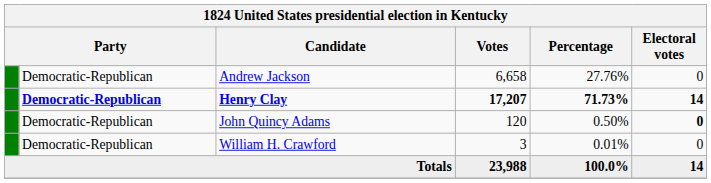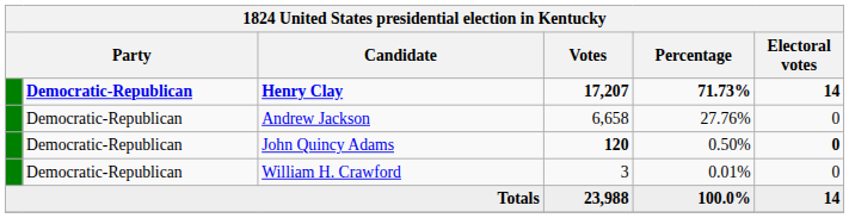rows swapped: Henry Clay <-> Andrew Jackson
John Quincy Adams | Votes: normal -> bold
